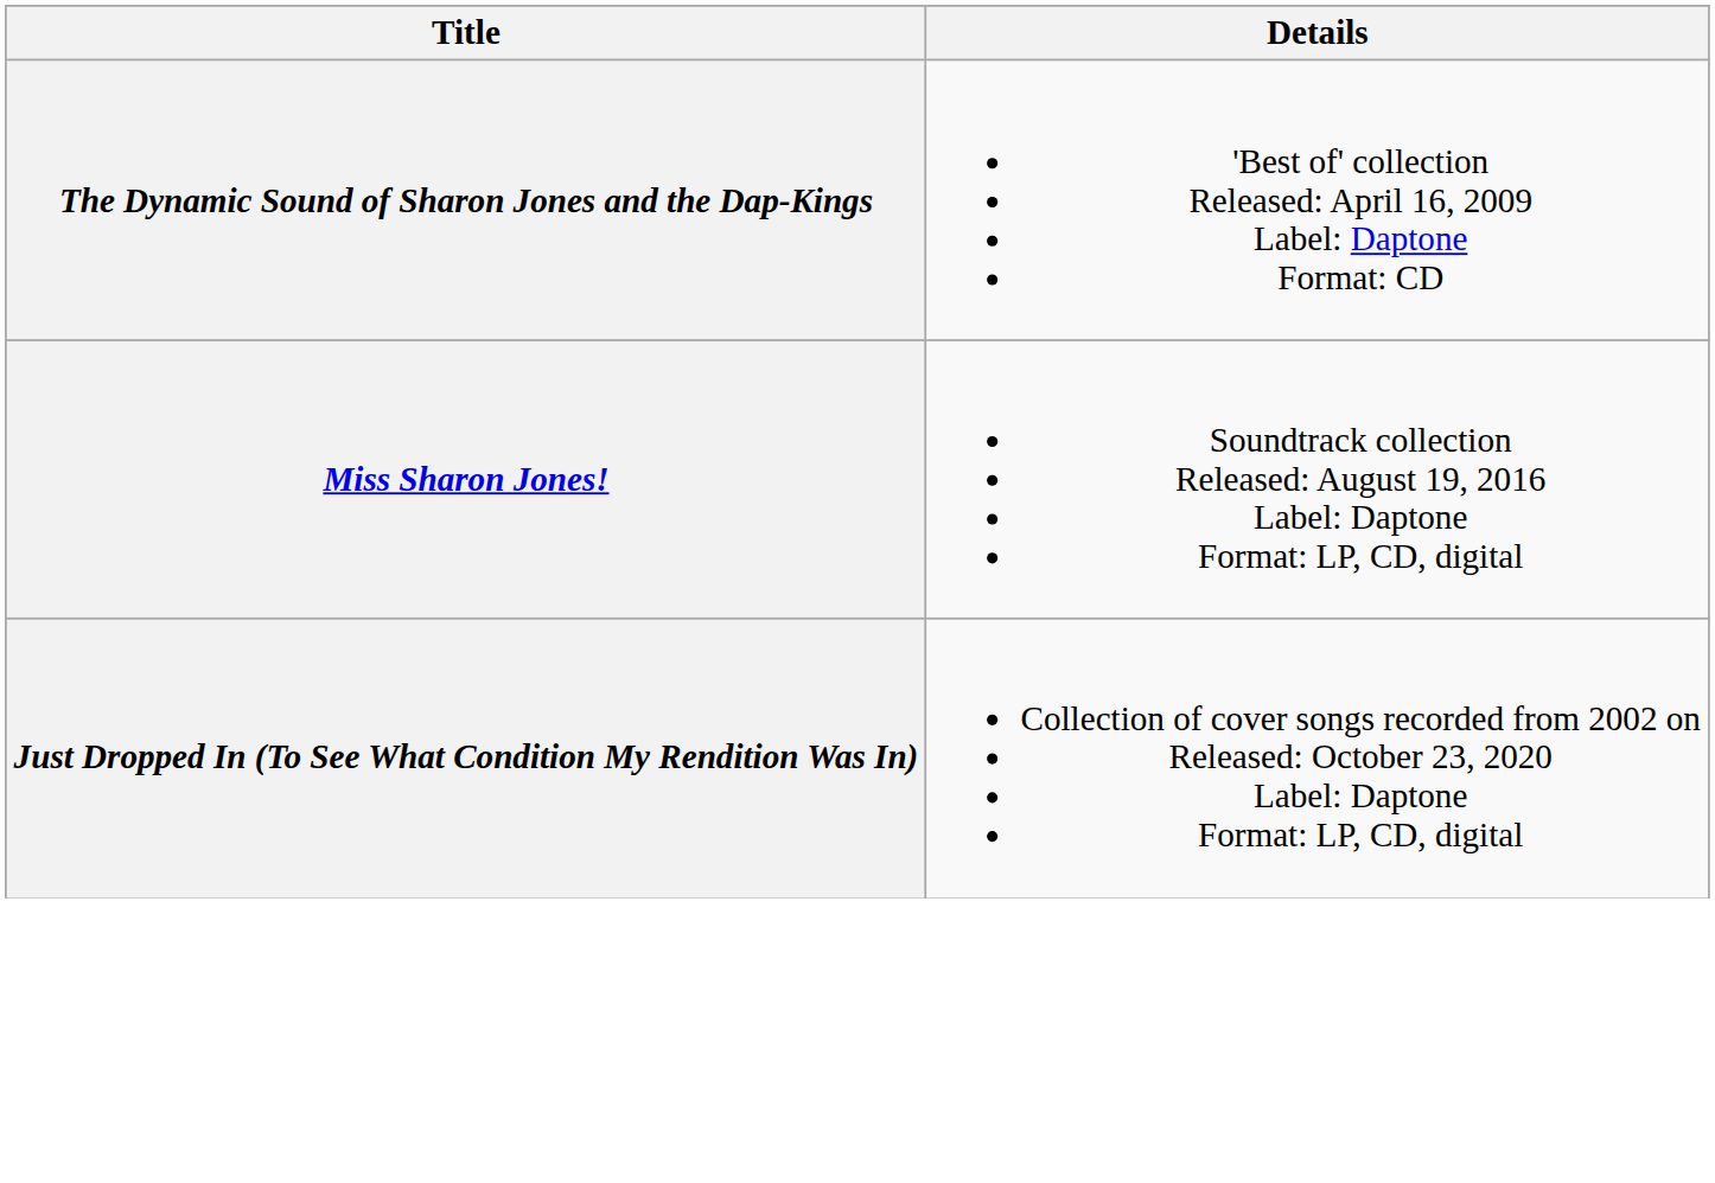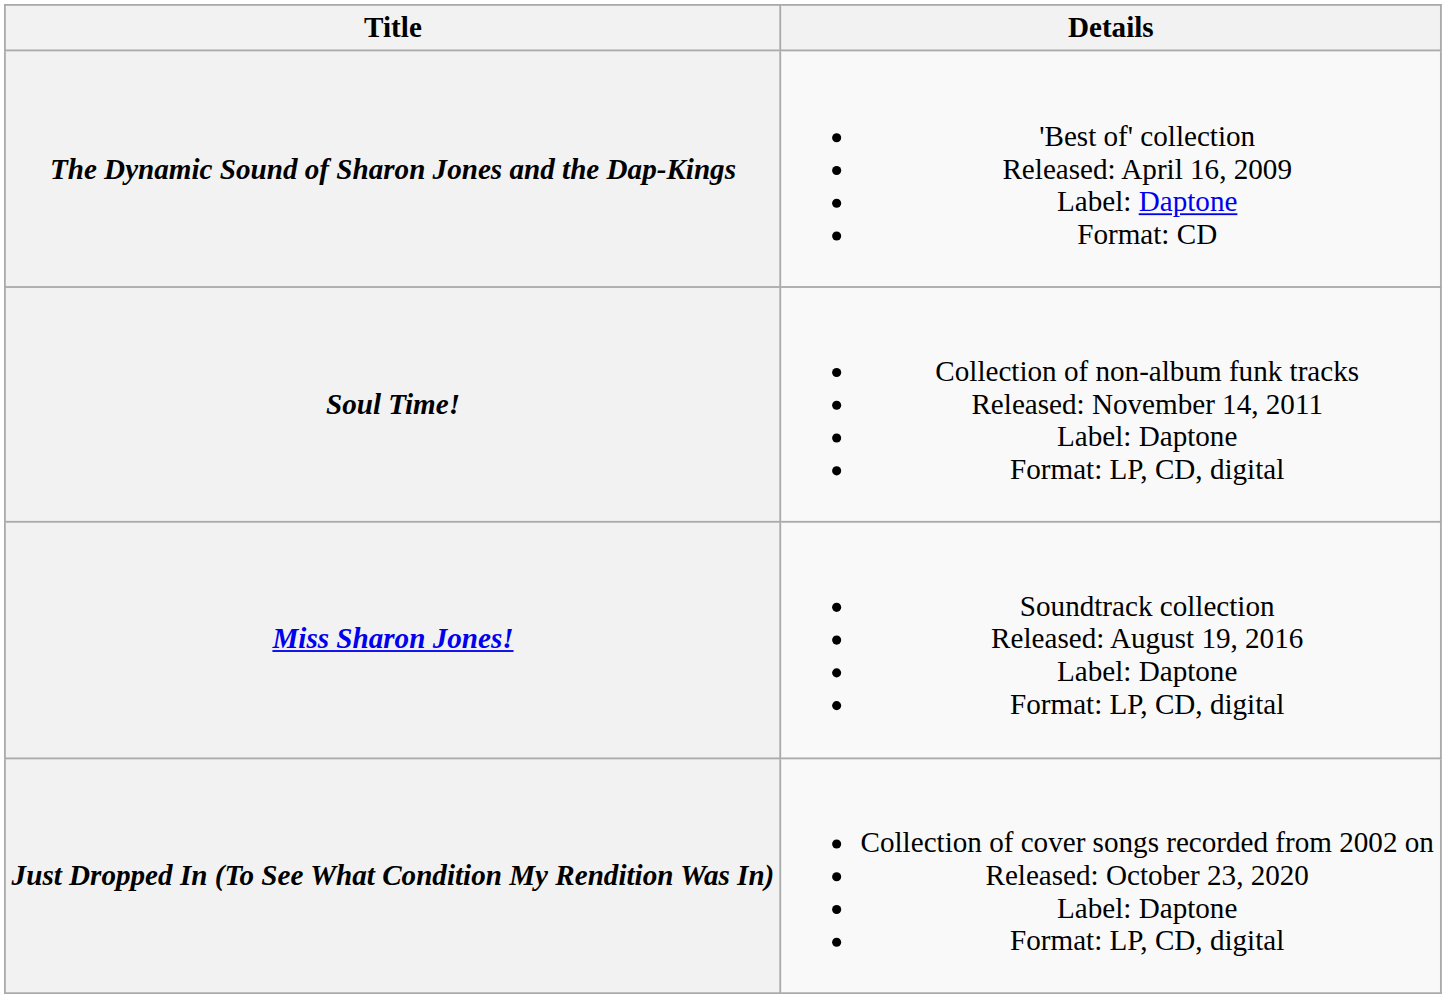+ row: Soul Time! | Collection of non-album funk tracks Released: November 14, 2011 Label: Daptone Format: LP, CD, digital
